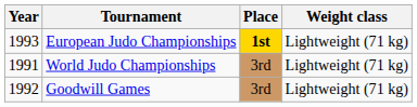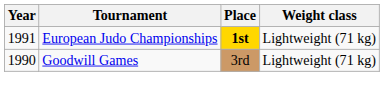European Judo Championships | Year: 1993 -> 1991
- row: 1991 | World Judo Championships | 3rd | Lightweight (71 kg)
Goodwill Games | Year: 1992 -> 1990
